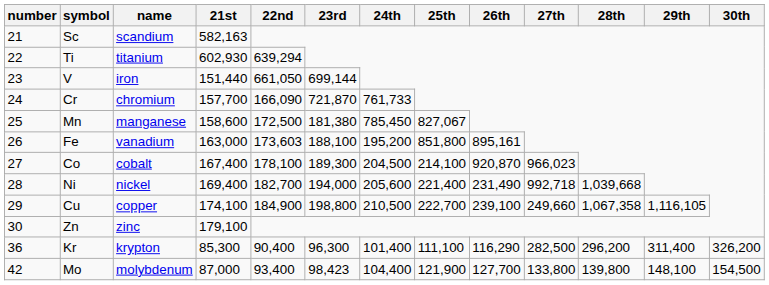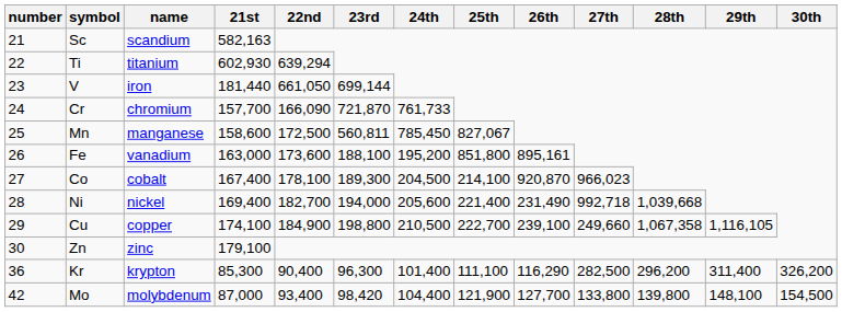V | 21st: 151,440 -> 181,440
Mn | 23rd: 181,380 -> 560,811
Fe | 22nd: 173,603 -> 173,600
Mo | 23rd: 98,423 -> 98,420
